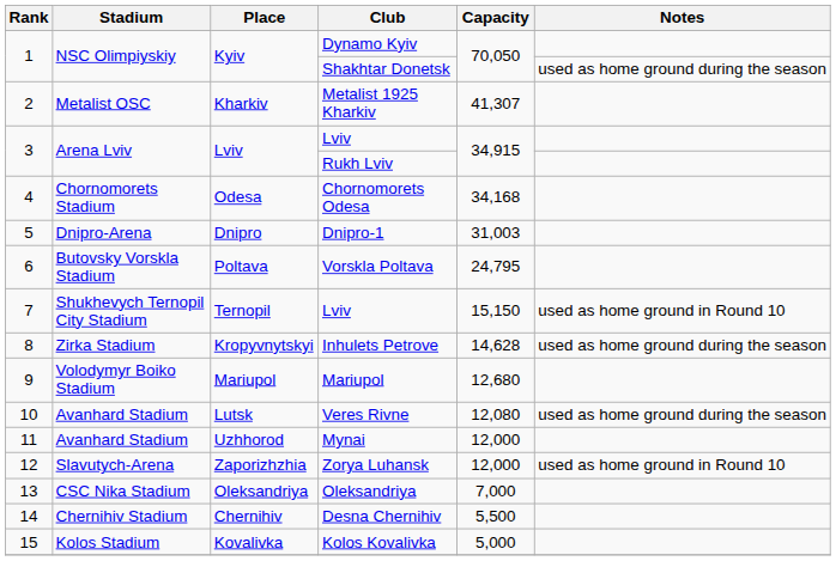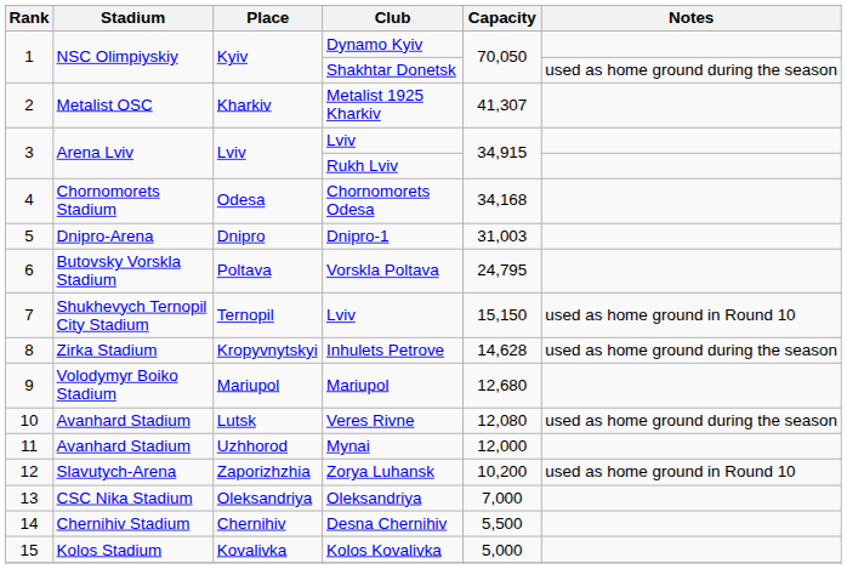Zorya Luhansk | Capacity: 12,000 -> 10,200
